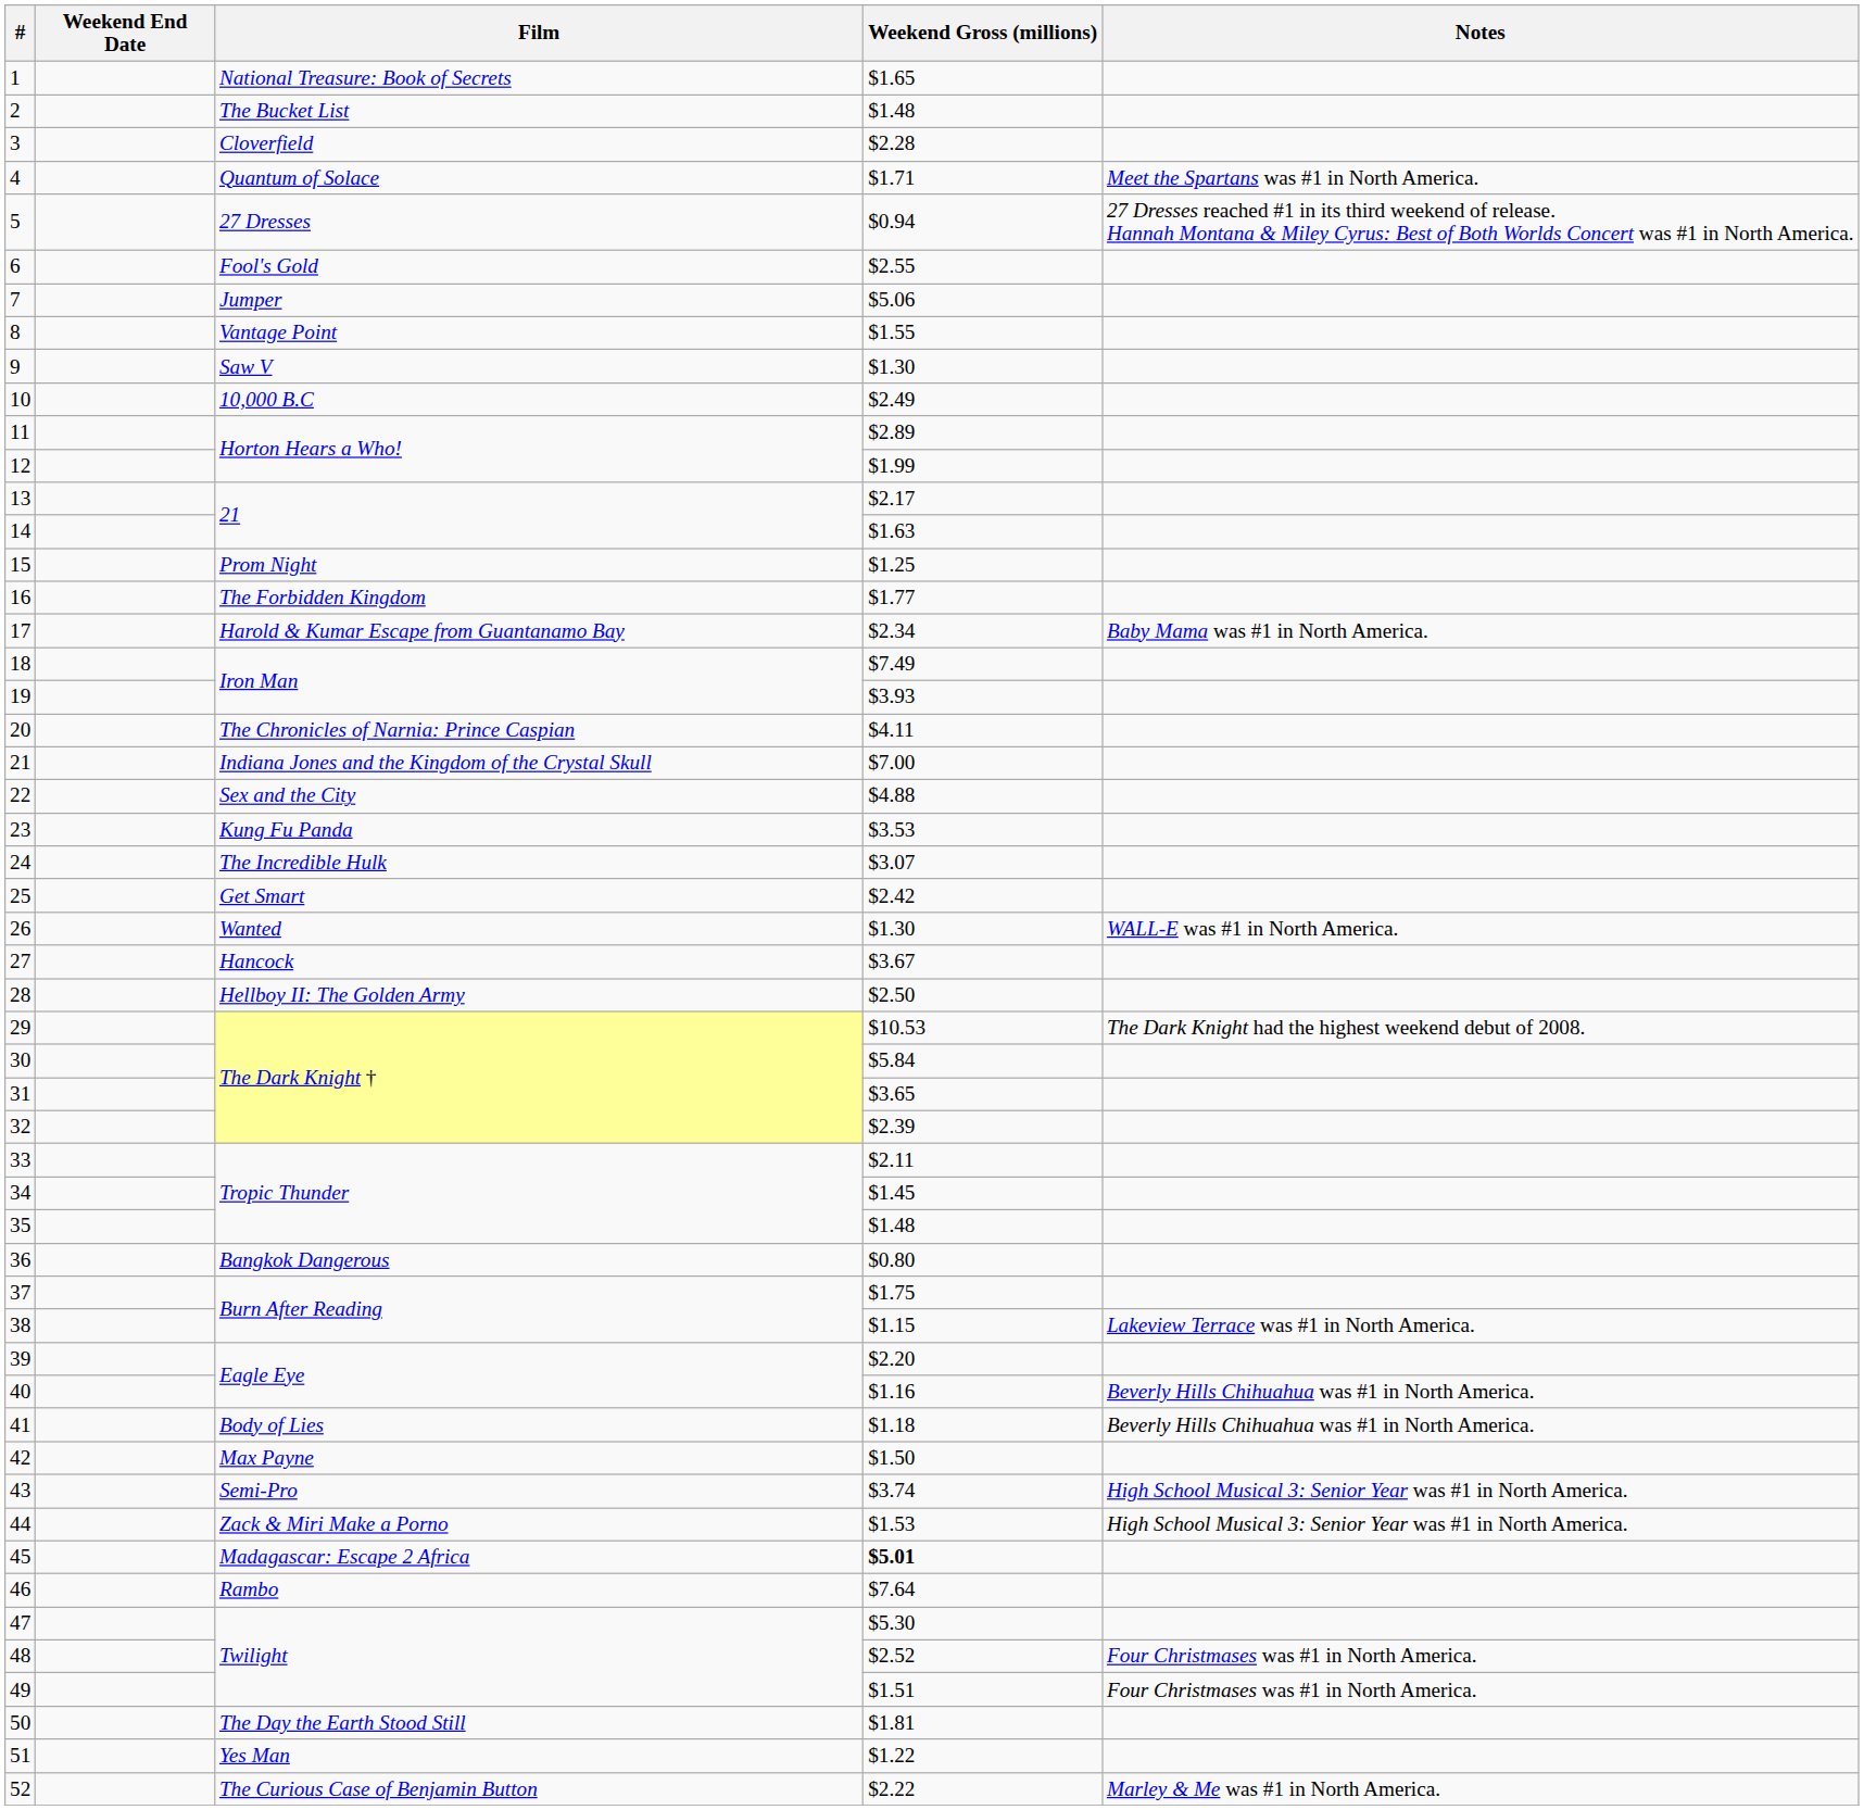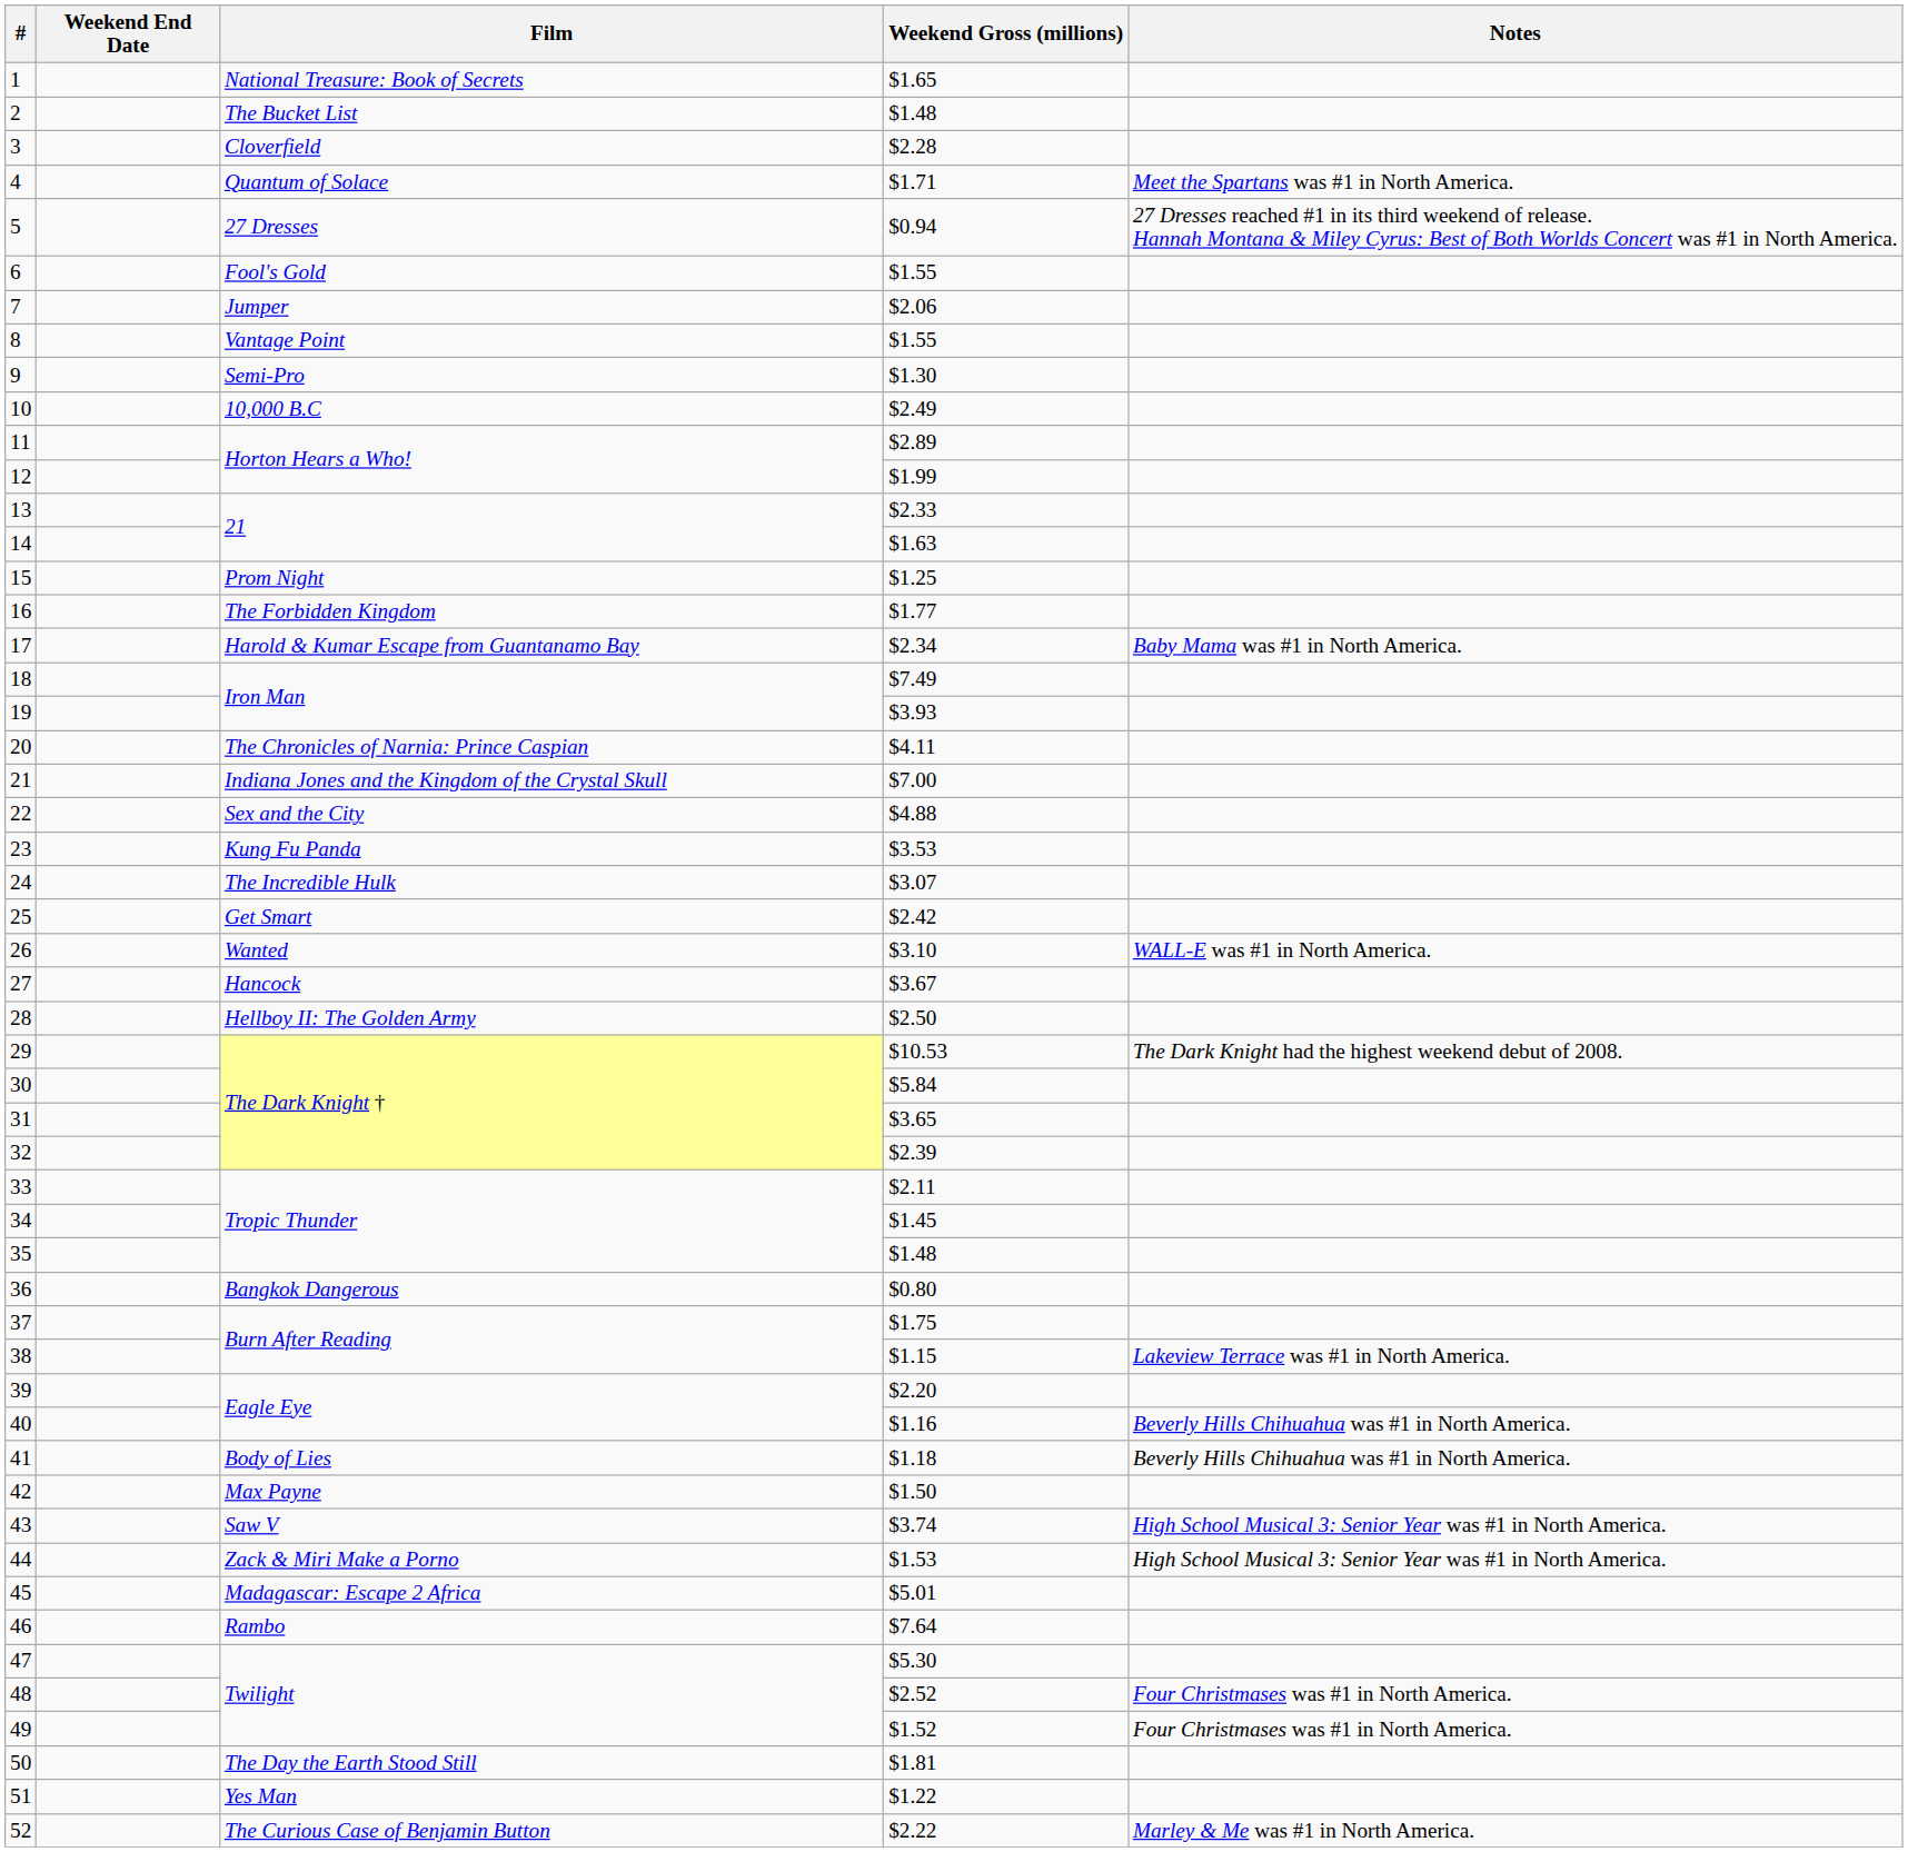6 | Weekend Gross (millions): $2.55 -> $1.55
7 | Weekend Gross (millions): $5.06 -> $2.06
9 | Film: Saw V -> Semi-Pro
13 | Weekend Gross (millions): $2.17 -> $2.33
26 | Weekend Gross (millions): $1.30 -> $3.10
43 | Film: Semi-Pro -> Saw V
45 | Weekend Gross (millions): bold -> normal
49 | Weekend Gross (millions): $1.51 -> $1.52
